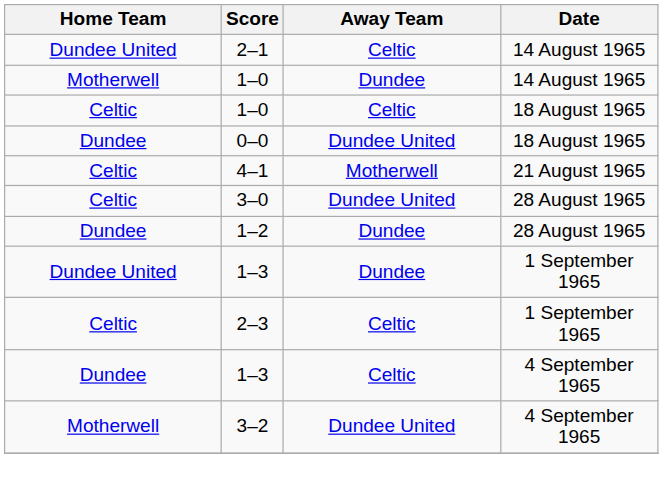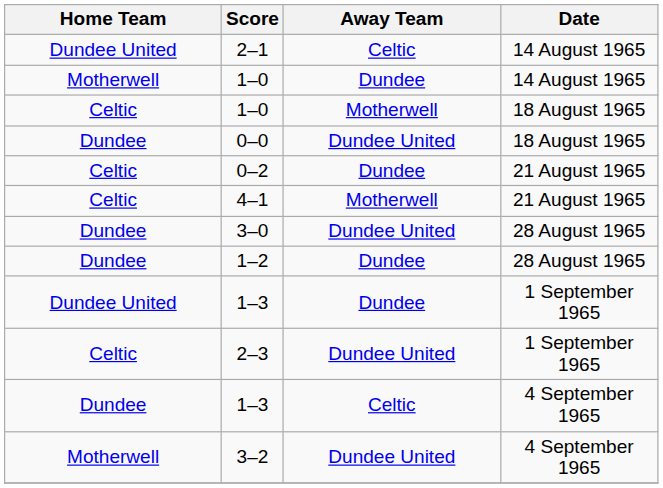1–0 / 18 August 1965 | Away Team: Celtic -> Motherwell
+ row: Celtic | 0–2 | Dundee | 21 August 1965
3–0 | Home Team: Celtic -> Dundee
2–3 | Away Team: Celtic -> Dundee United
